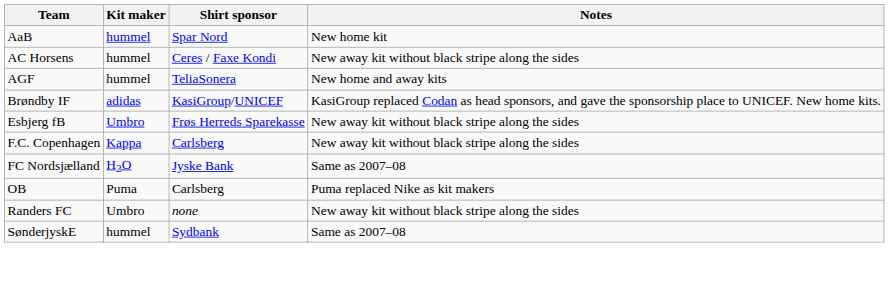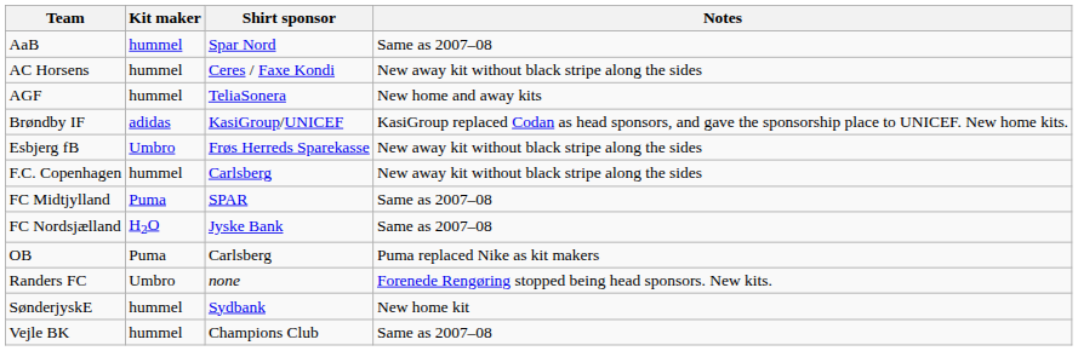AaB | Notes: New home kit -> Same as 2007–08
F.C. Copenhagen | Kit maker: Kappa -> hummel
+ row: FC Midtjylland | Puma | SPAR | Same as 2007–08
Randers FC | Notes: New away kit without black stripe along the sides -> Forenede Rengøring stopped being head sponsors. New kits.
SønderjyskE | Notes: Same as 2007–08 -> New home kit
+ row: Vejle BK | hummel | Champions Club | Same as 2007–08
